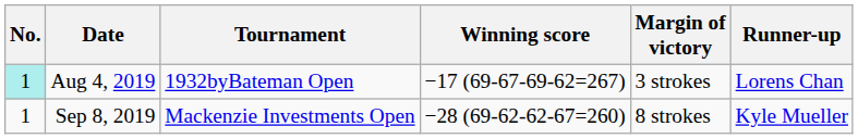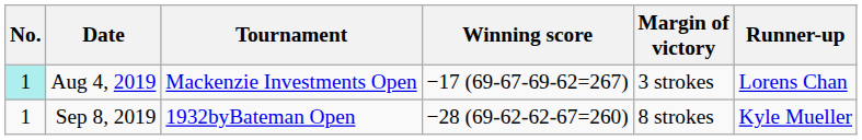Aug 4, 2019 | Tournament: 1932byBateman Open -> Mackenzie Investments Open
Sep 8, 2019 | Tournament: Mackenzie Investments Open -> 1932byBateman Open
